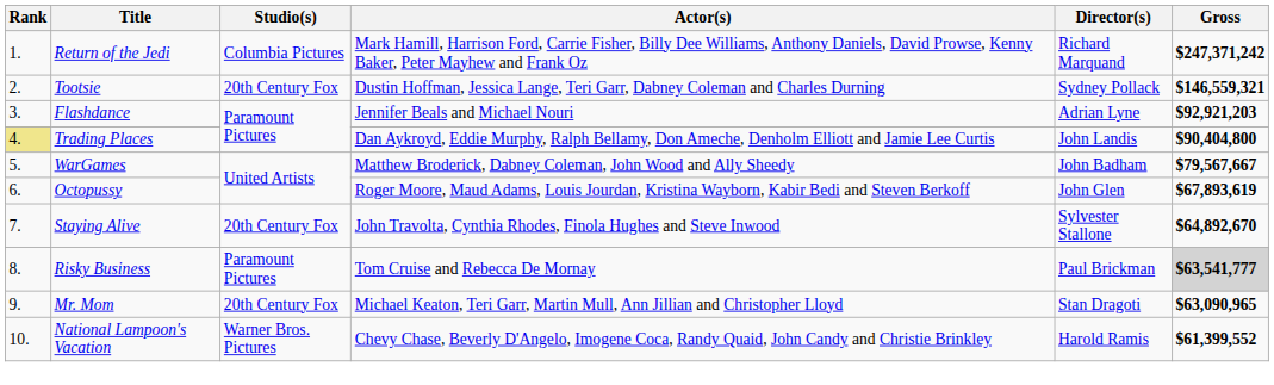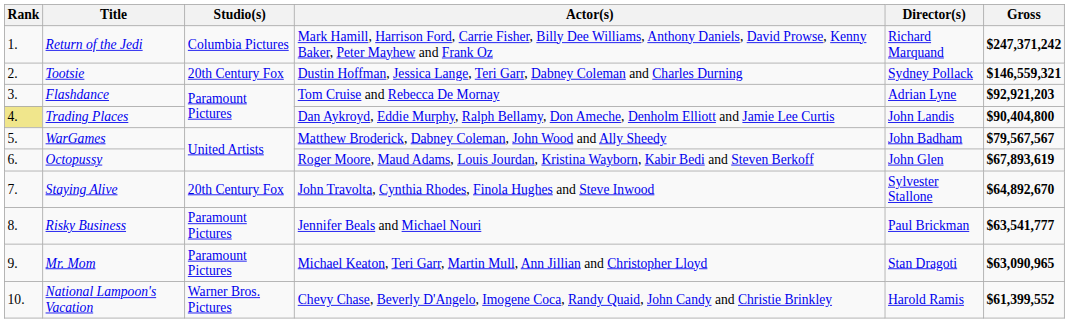Flashdance | Actor(s): Jennifer Beals and Michael Nouri -> Tom Cruise and Rebecca De Mornay
WarGames | Gross: $79,567,667 -> $79,567,567
Risky Business | Actor(s): Tom Cruise and Rebecca De Mornay -> Jennifer Beals and Michael Nouri
Risky Business | Gross: lightgrey background -> no background
Mr. Mom | Studio(s): 20th Century Fox -> Paramount Pictures
